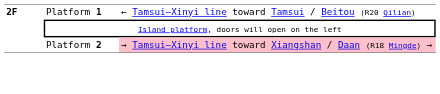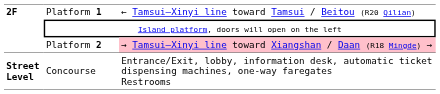+ row: Street Level | Concourse | Entrance/Exit, lobby, information desk, automatic ticket dispensing machines, one-way faregates Restrooms
